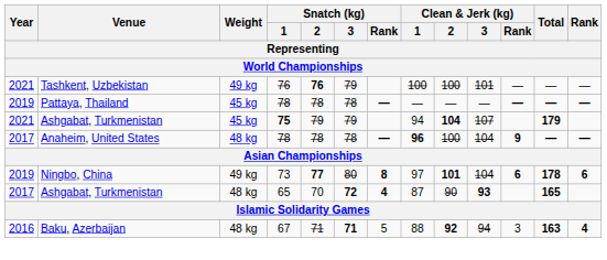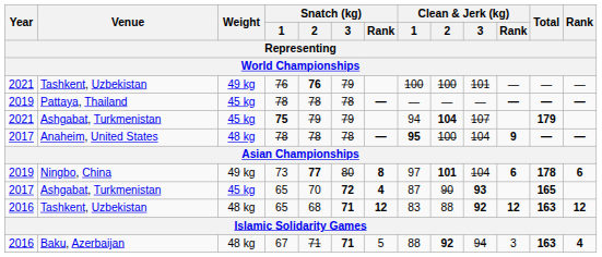Anaheim, United States | Clean & Jerk (kg) / 1: 96 -> 95
Ashgabat, Turkmenistan / 65 | Weight: 48 kg -> 45 kg
+ row: 2016 | Tashkent, Uzbekistan | 48 kg | 65 | 68 | 71 | 12 | 83 | 88 | 92 | 12 | 163 | 12
